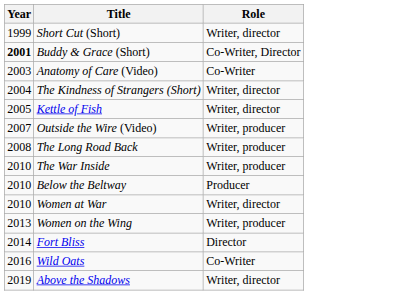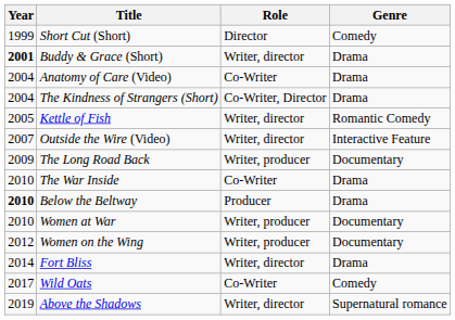+ column: Genre | Comedy | Drama | Drama | Drama | Romantic Comedy | Interactive Feature | Documentary | Drama | Drama | Documentary | Documentary | Drama | Comedy | Supernatural romance
Short Cut (Short) | Role: Writer, director -> Director
Buddy & Grace (Short) | Role: Co-Writer, Director -> Writer, director
Anatomy of Care (Video) | Year: 2003 -> 2004
The Kindness of Strangers (Short) | Role: Writer, director -> Co-Writer, Director
Outside the Wire (Video) | Role: Writer, producer -> Writer, director
The Long Road Back | Year: 2008 -> 2009
The War Inside | Role: Writer, producer -> Co-Writer
Below the Beltway | Year: normal -> bold
Women at War | Role: Writer, director -> Writer, producer
Women on the Wing | Year: 2013 -> 2012
Fort Bliss | Role: Director -> Writer, director
Wild Oats | Year: 2016 -> 2017
